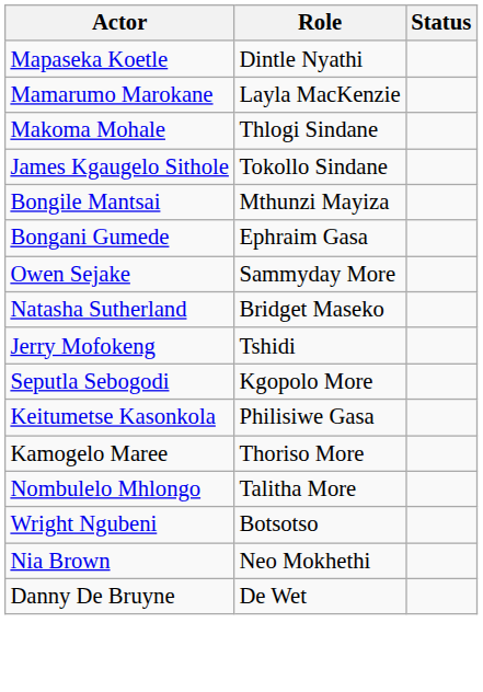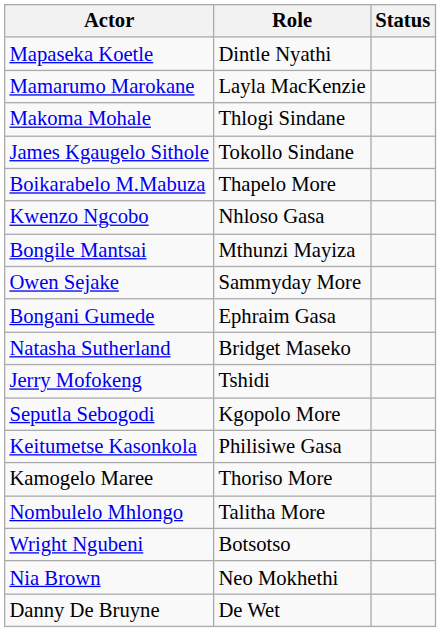+ row: Boikarabelo M.Mabuza | Thapelo More
+ row: Kwenzo Ngcobo | Nhloso Gasa
rows swapped: Bongani Gumede <-> Owen Sejake
